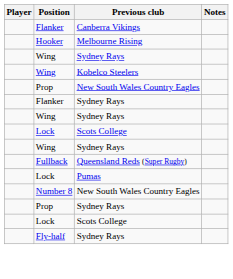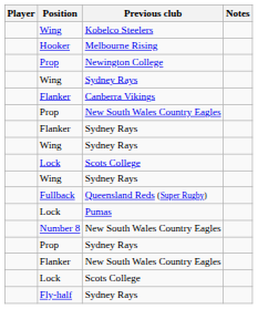rows swapped: Kobelco Steelers <-> Canberra Vikings
+ row: Prop | Newington College
+ row: Flanker | New South Wales Country Eagles
